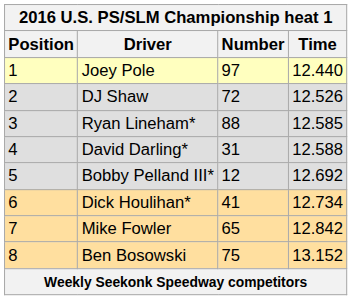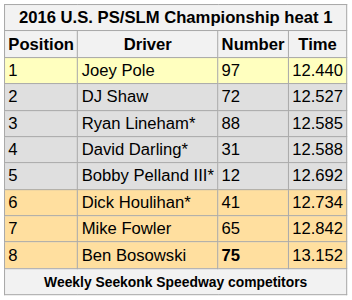DJ Shaw | Time: 12.526 -> 12.527
Ben Bosowski | Number: normal -> bold
